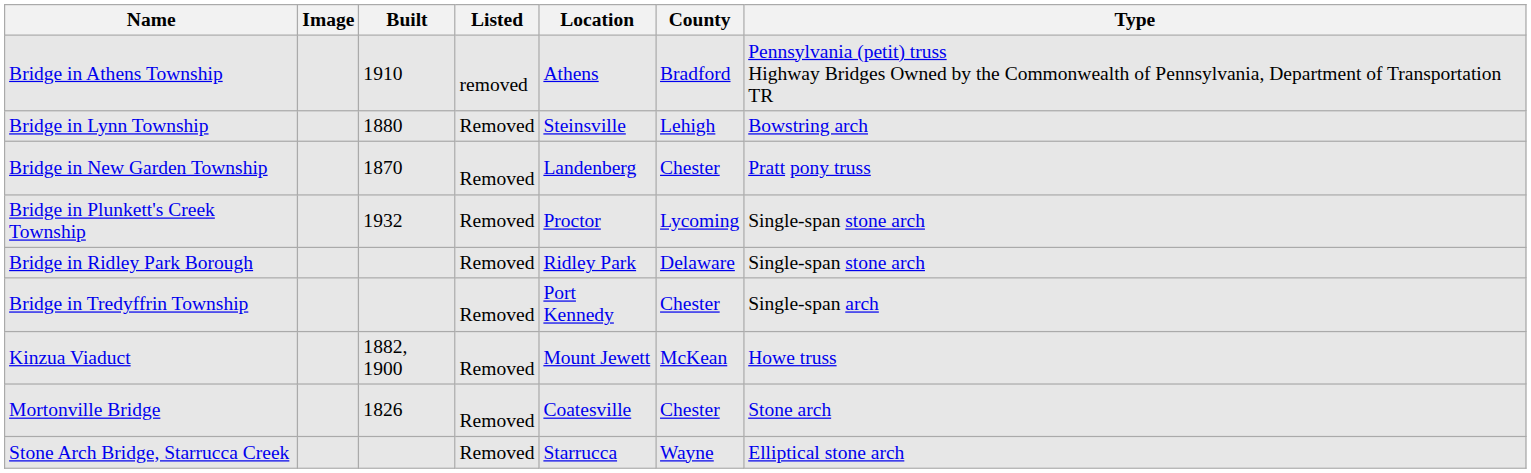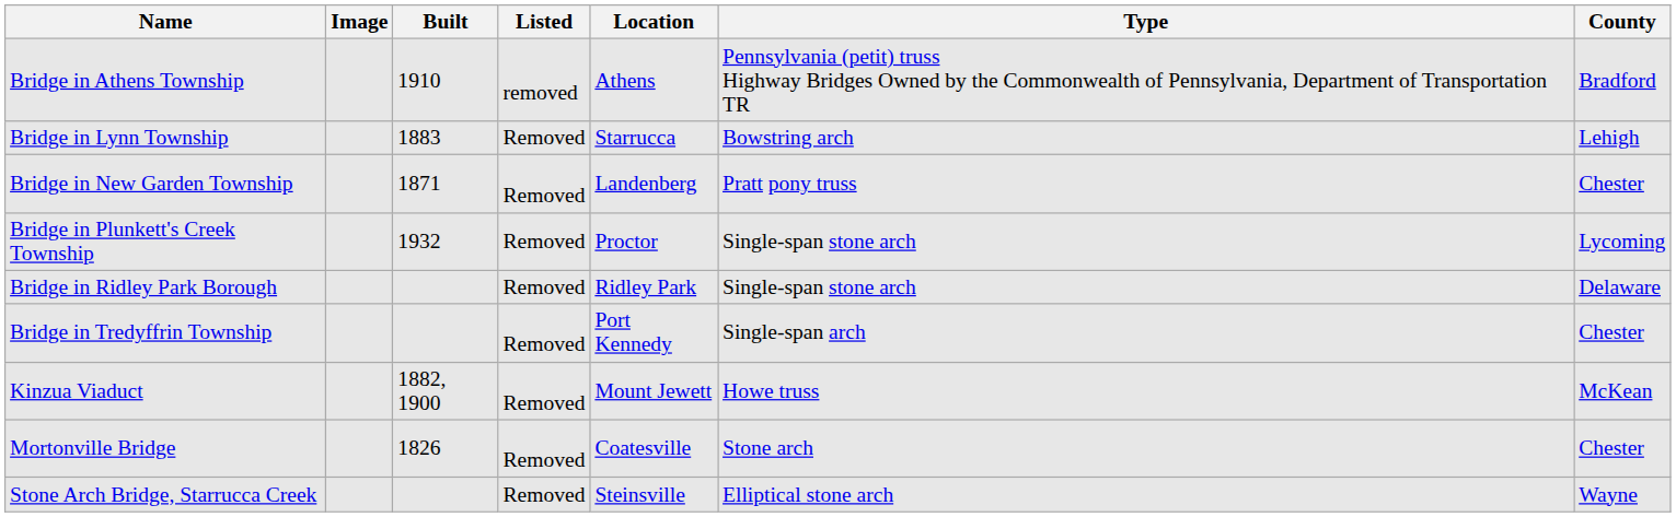columns swapped: County <-> Type
Bridge in Lynn Township | Built: 1880 -> 1883
Bridge in Lynn Township | Location: Steinsville -> Starrucca
Bridge in New Garden Township | Built: 1870 -> 1871
Stone Arch Bridge, Starrucca Creek | Location: Starrucca -> Steinsville
